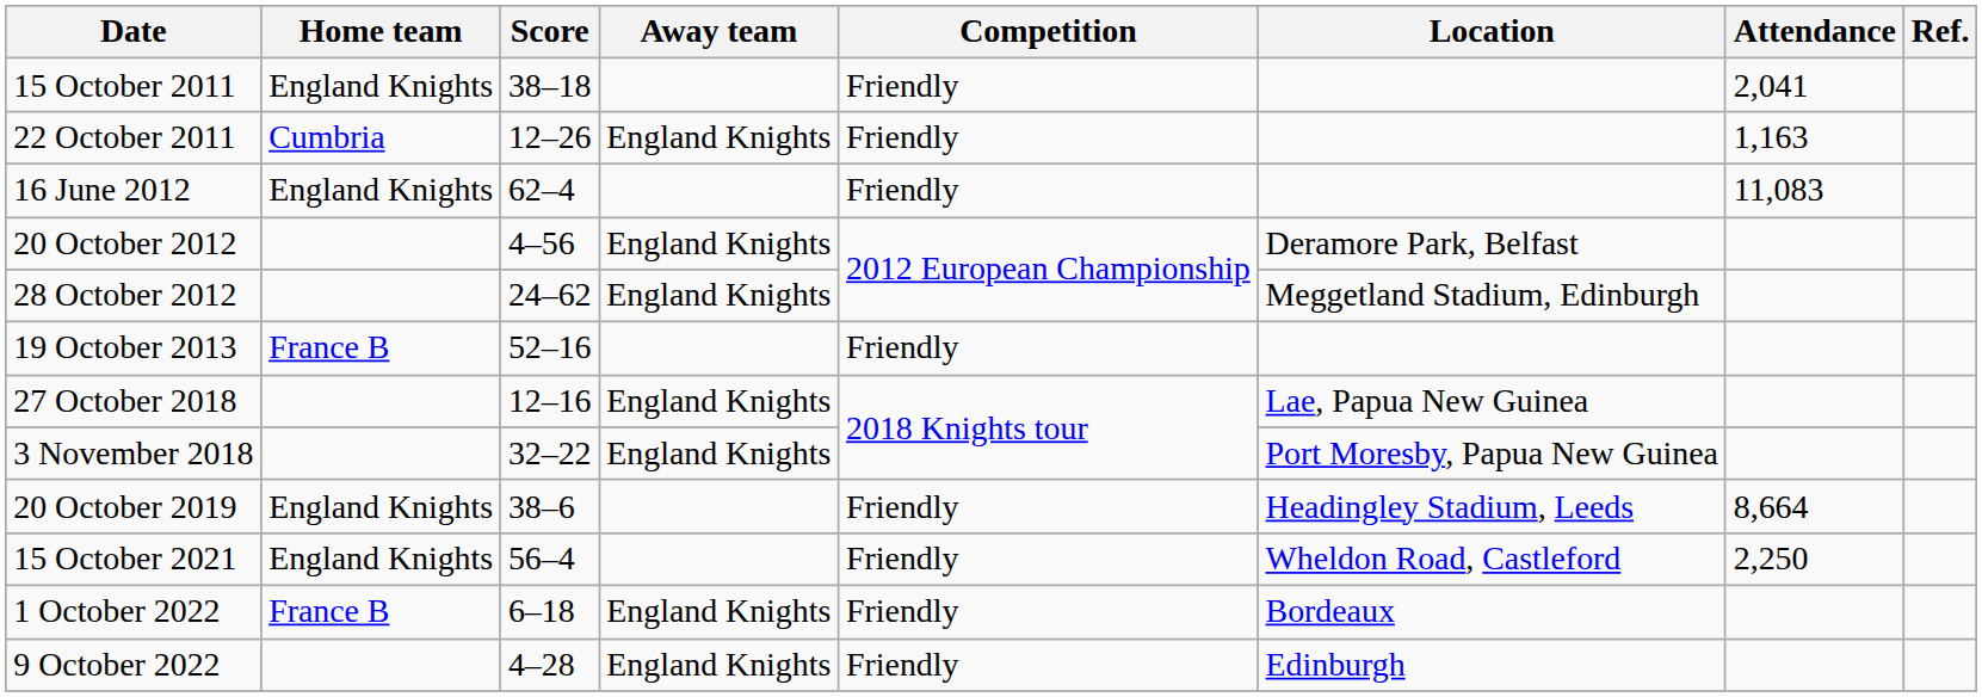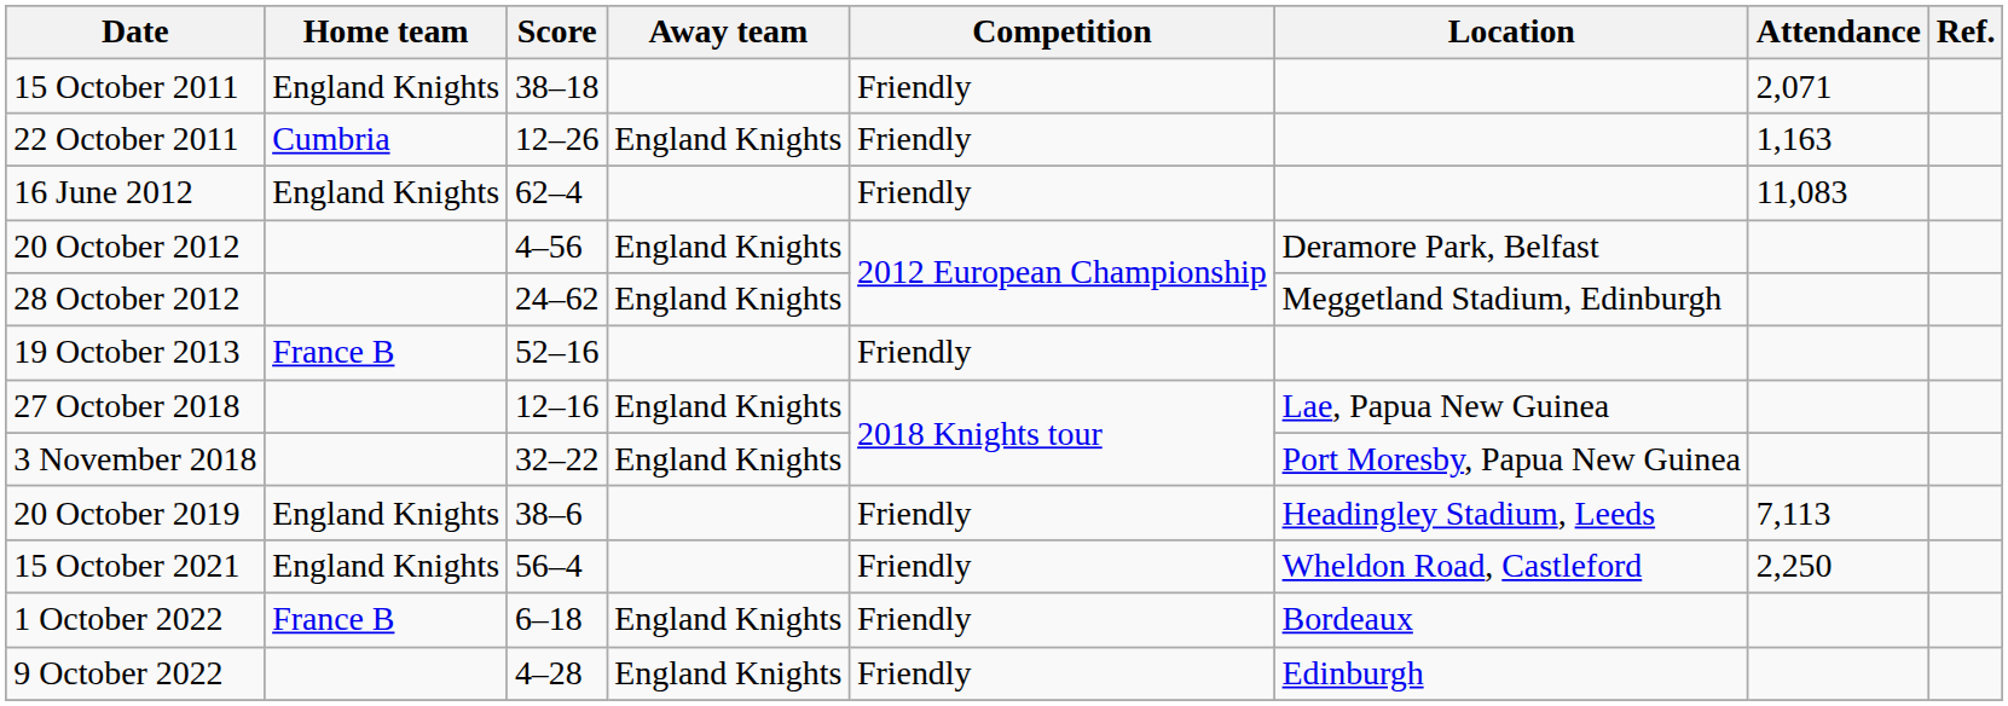15 October 2011 | Attendance: 2,041 -> 2,071
20 October 2019 | Attendance: 8,664 -> 7,113
